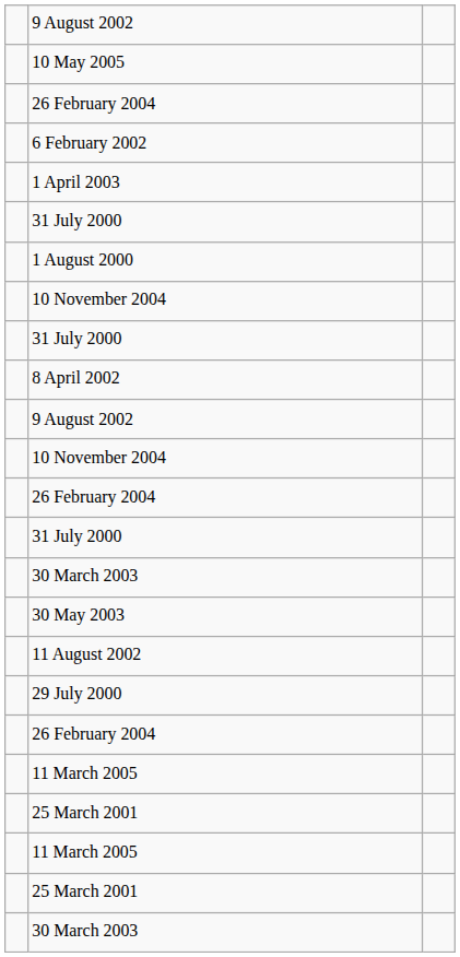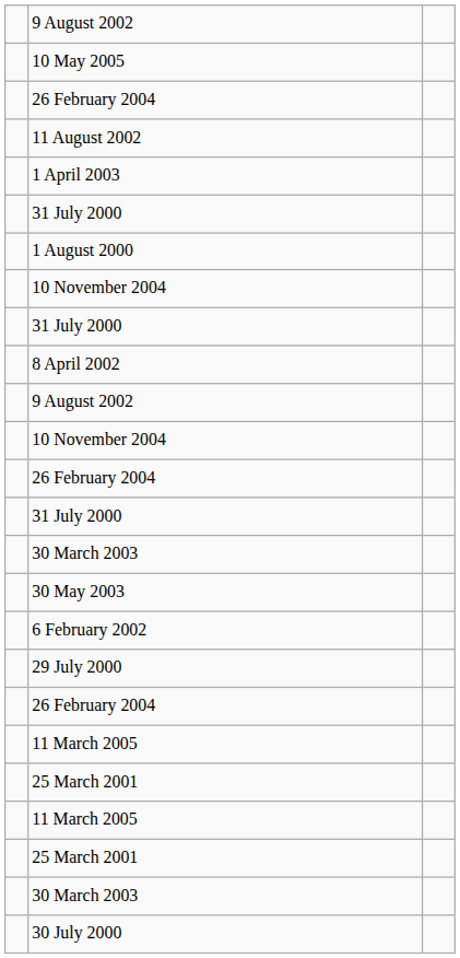rows swapped: 11 August 2002 <-> 6 February 2002
+ row: 30 July 2000
